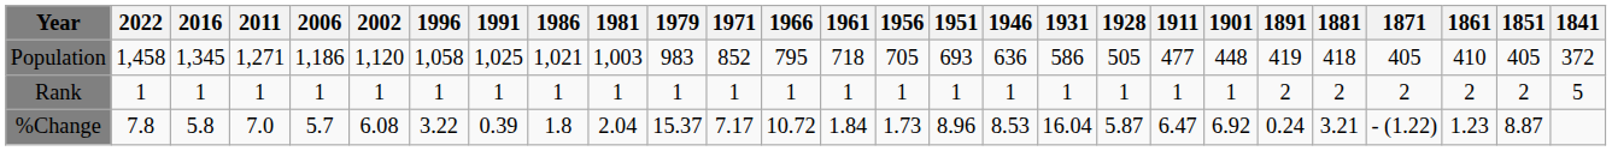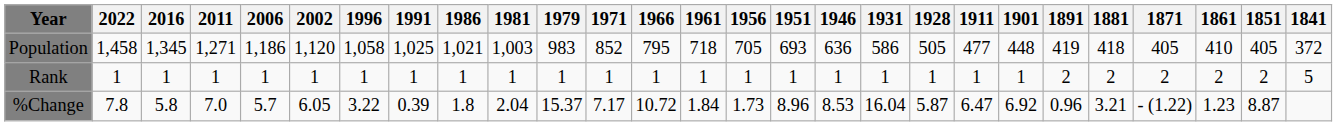%Change | 2002: 6.08 -> 6.05
%Change | 1891: 0.24 -> 0.96
